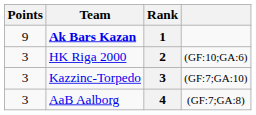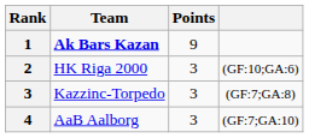columns swapped: Rank <-> Points
Kazzinc-Torpedo | column 4: (GF:7;GA:10) -> (GF:7;GA:8)
AaB Aalborg | column 4: (GF:7;GA:8) -> (GF:7;GA:10)
